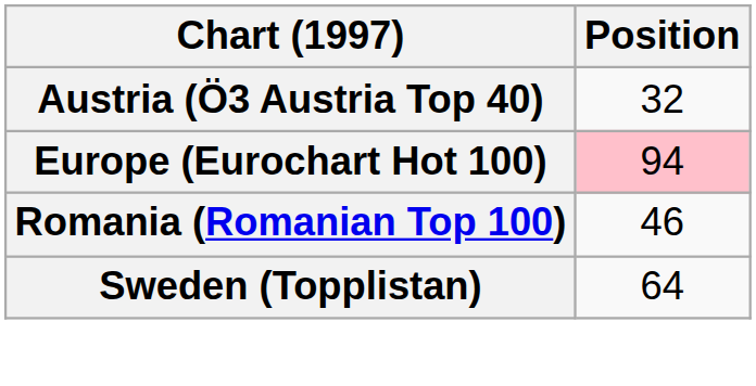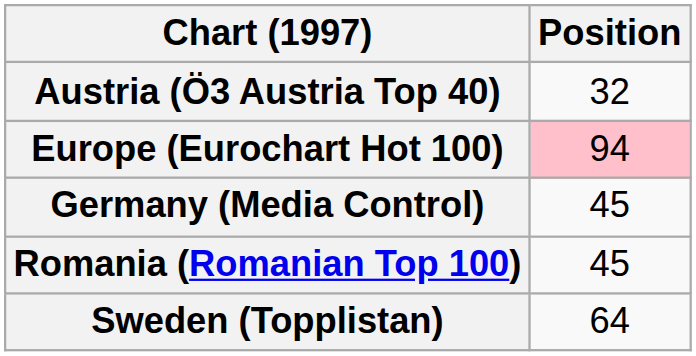+ row: Germany (Media Control) | 45
Romania (Romanian Top 100) | Position: 46 -> 45
